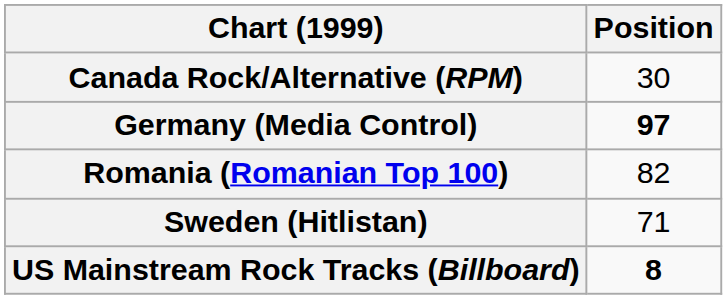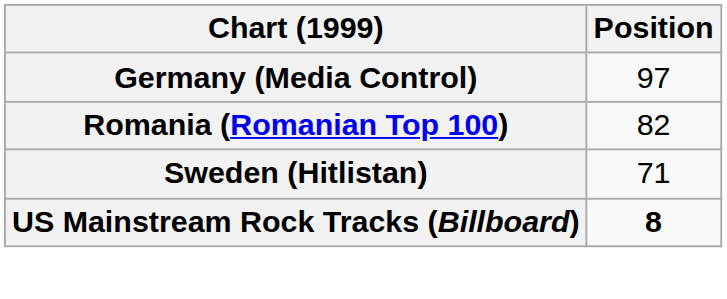- row: Canada Rock/Alternative (RPM) | 30
Germany (Media Control) | Position: bold -> normal
